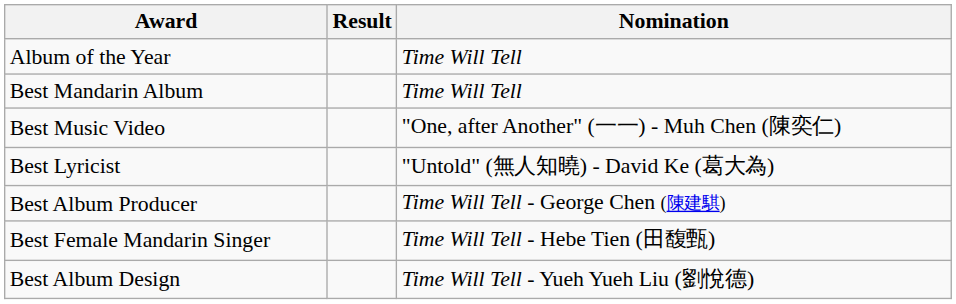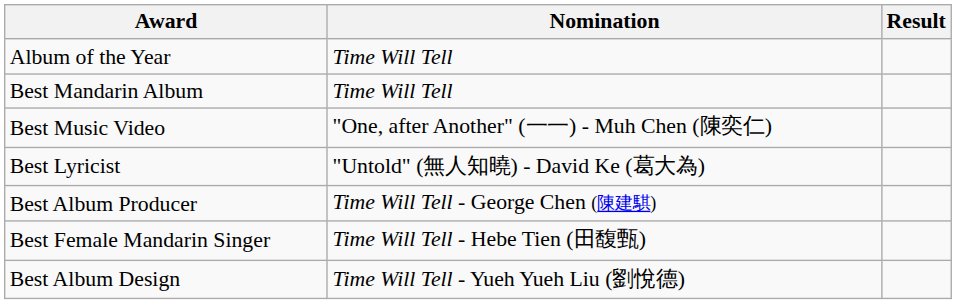columns swapped: Nomination <-> Result
